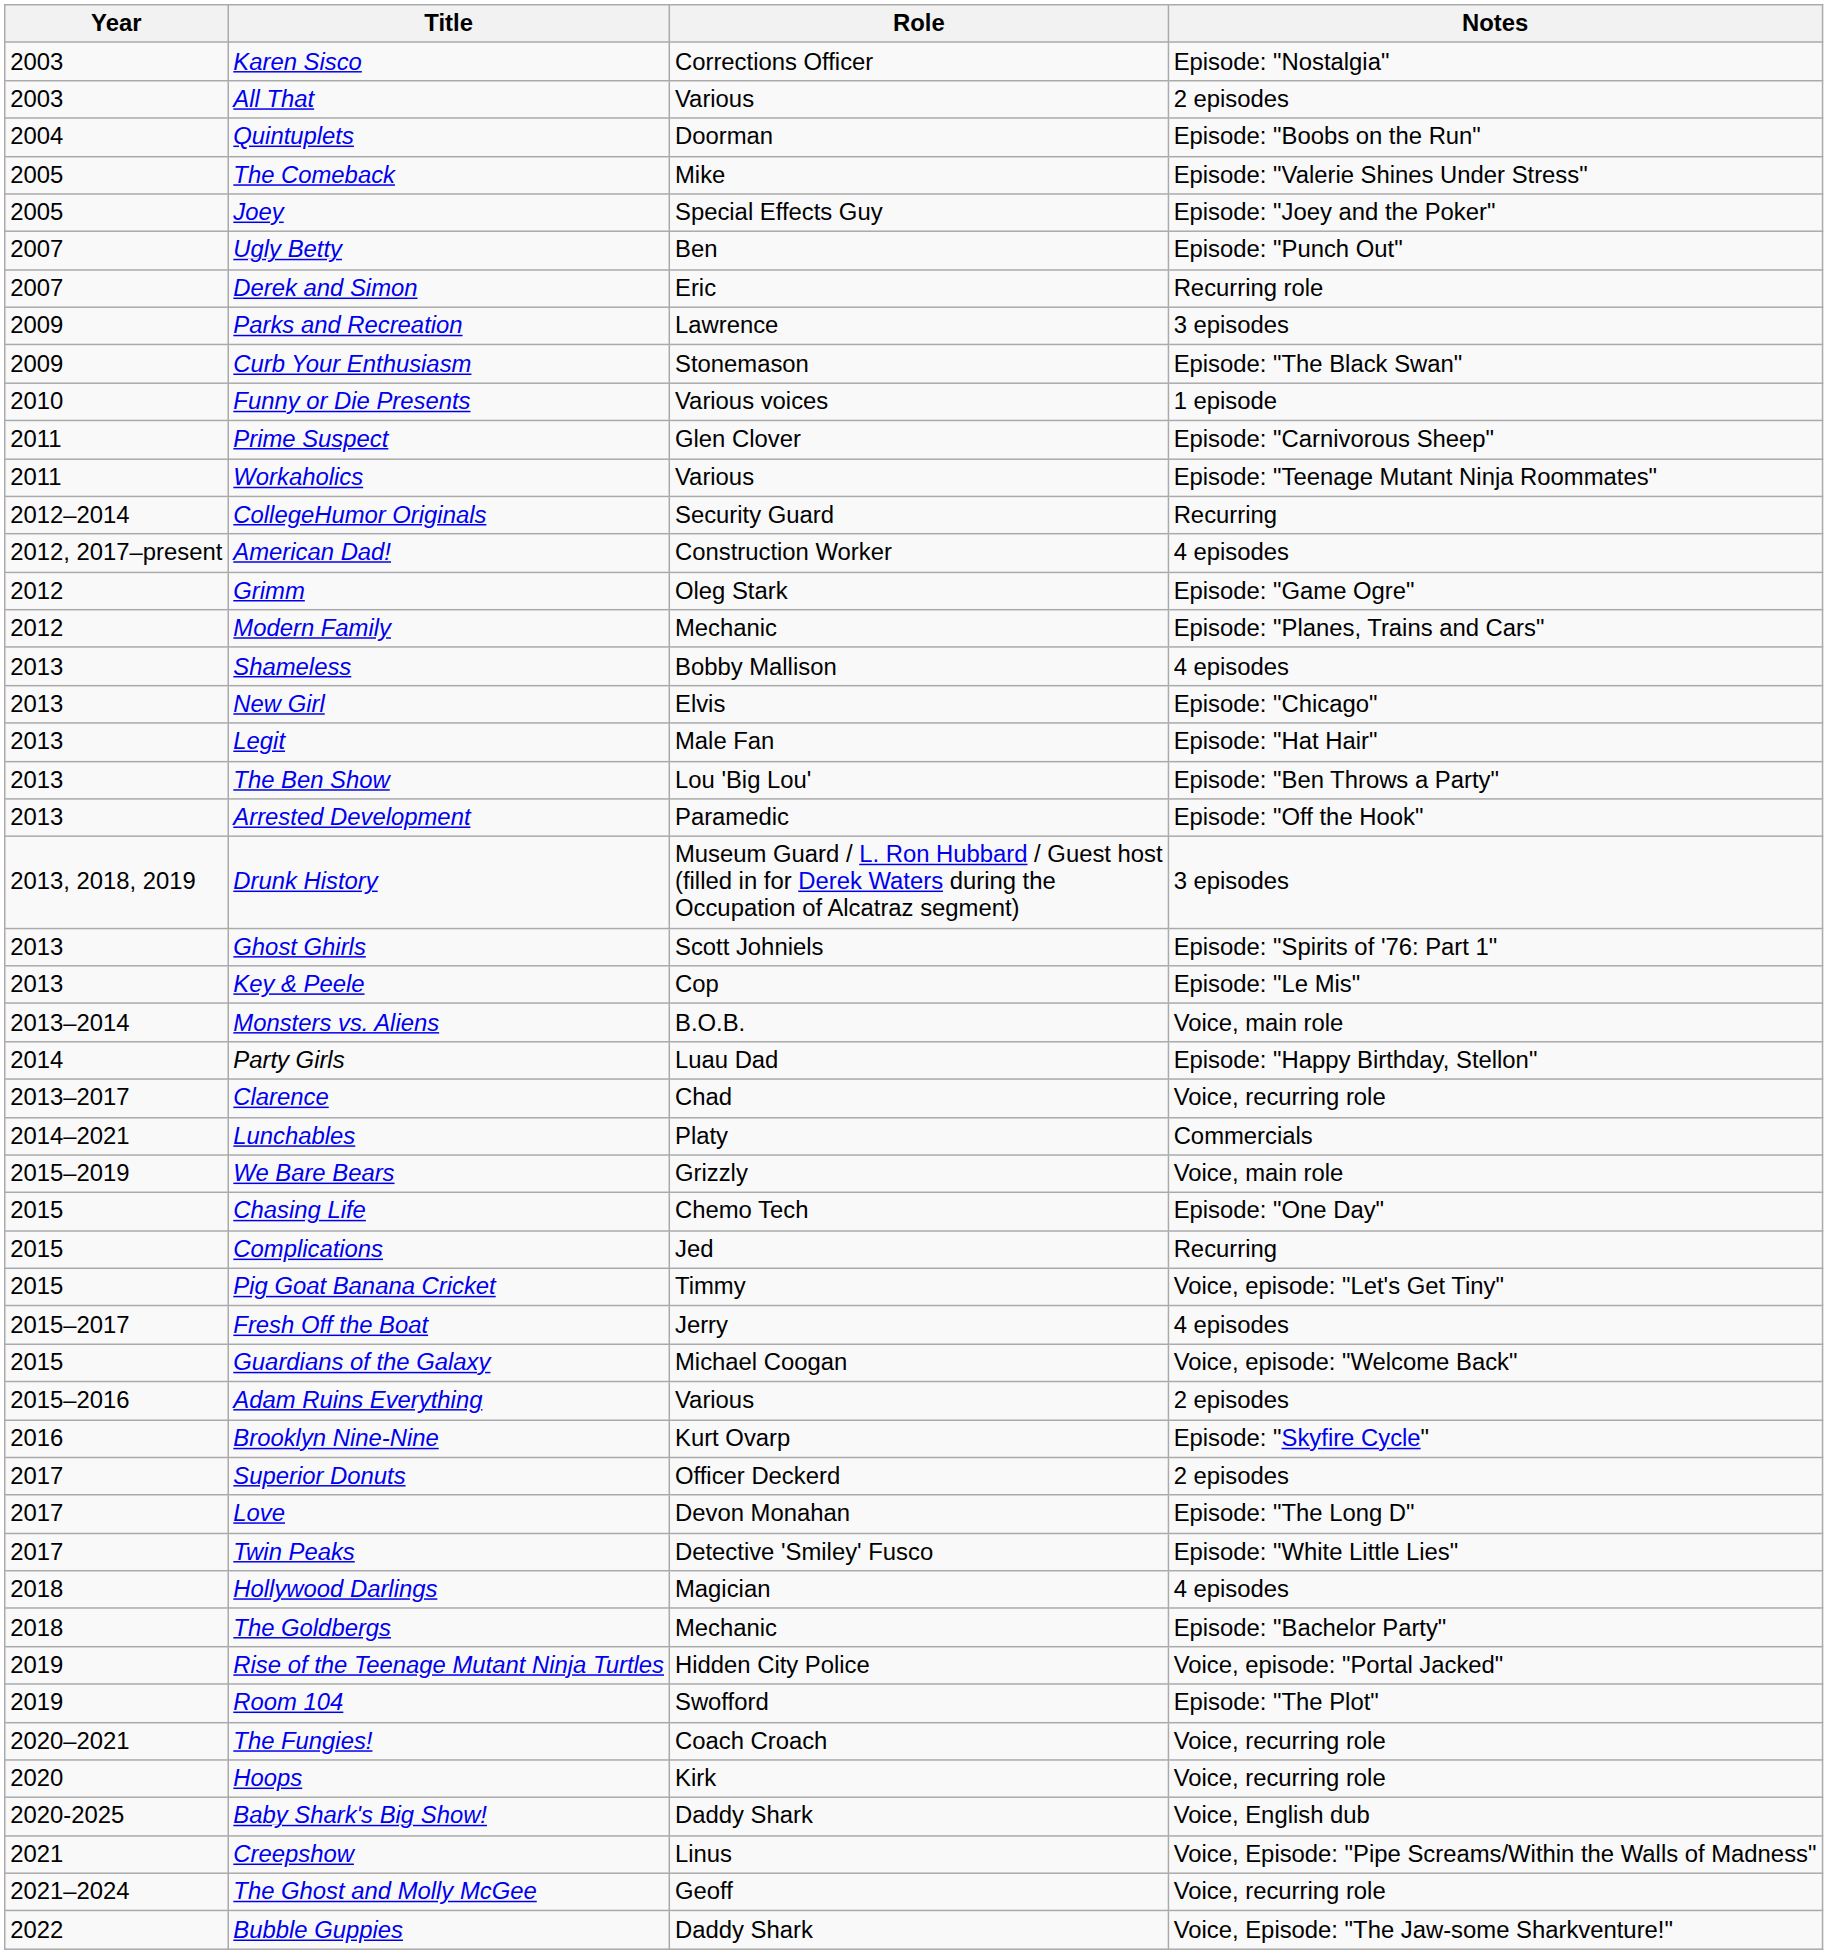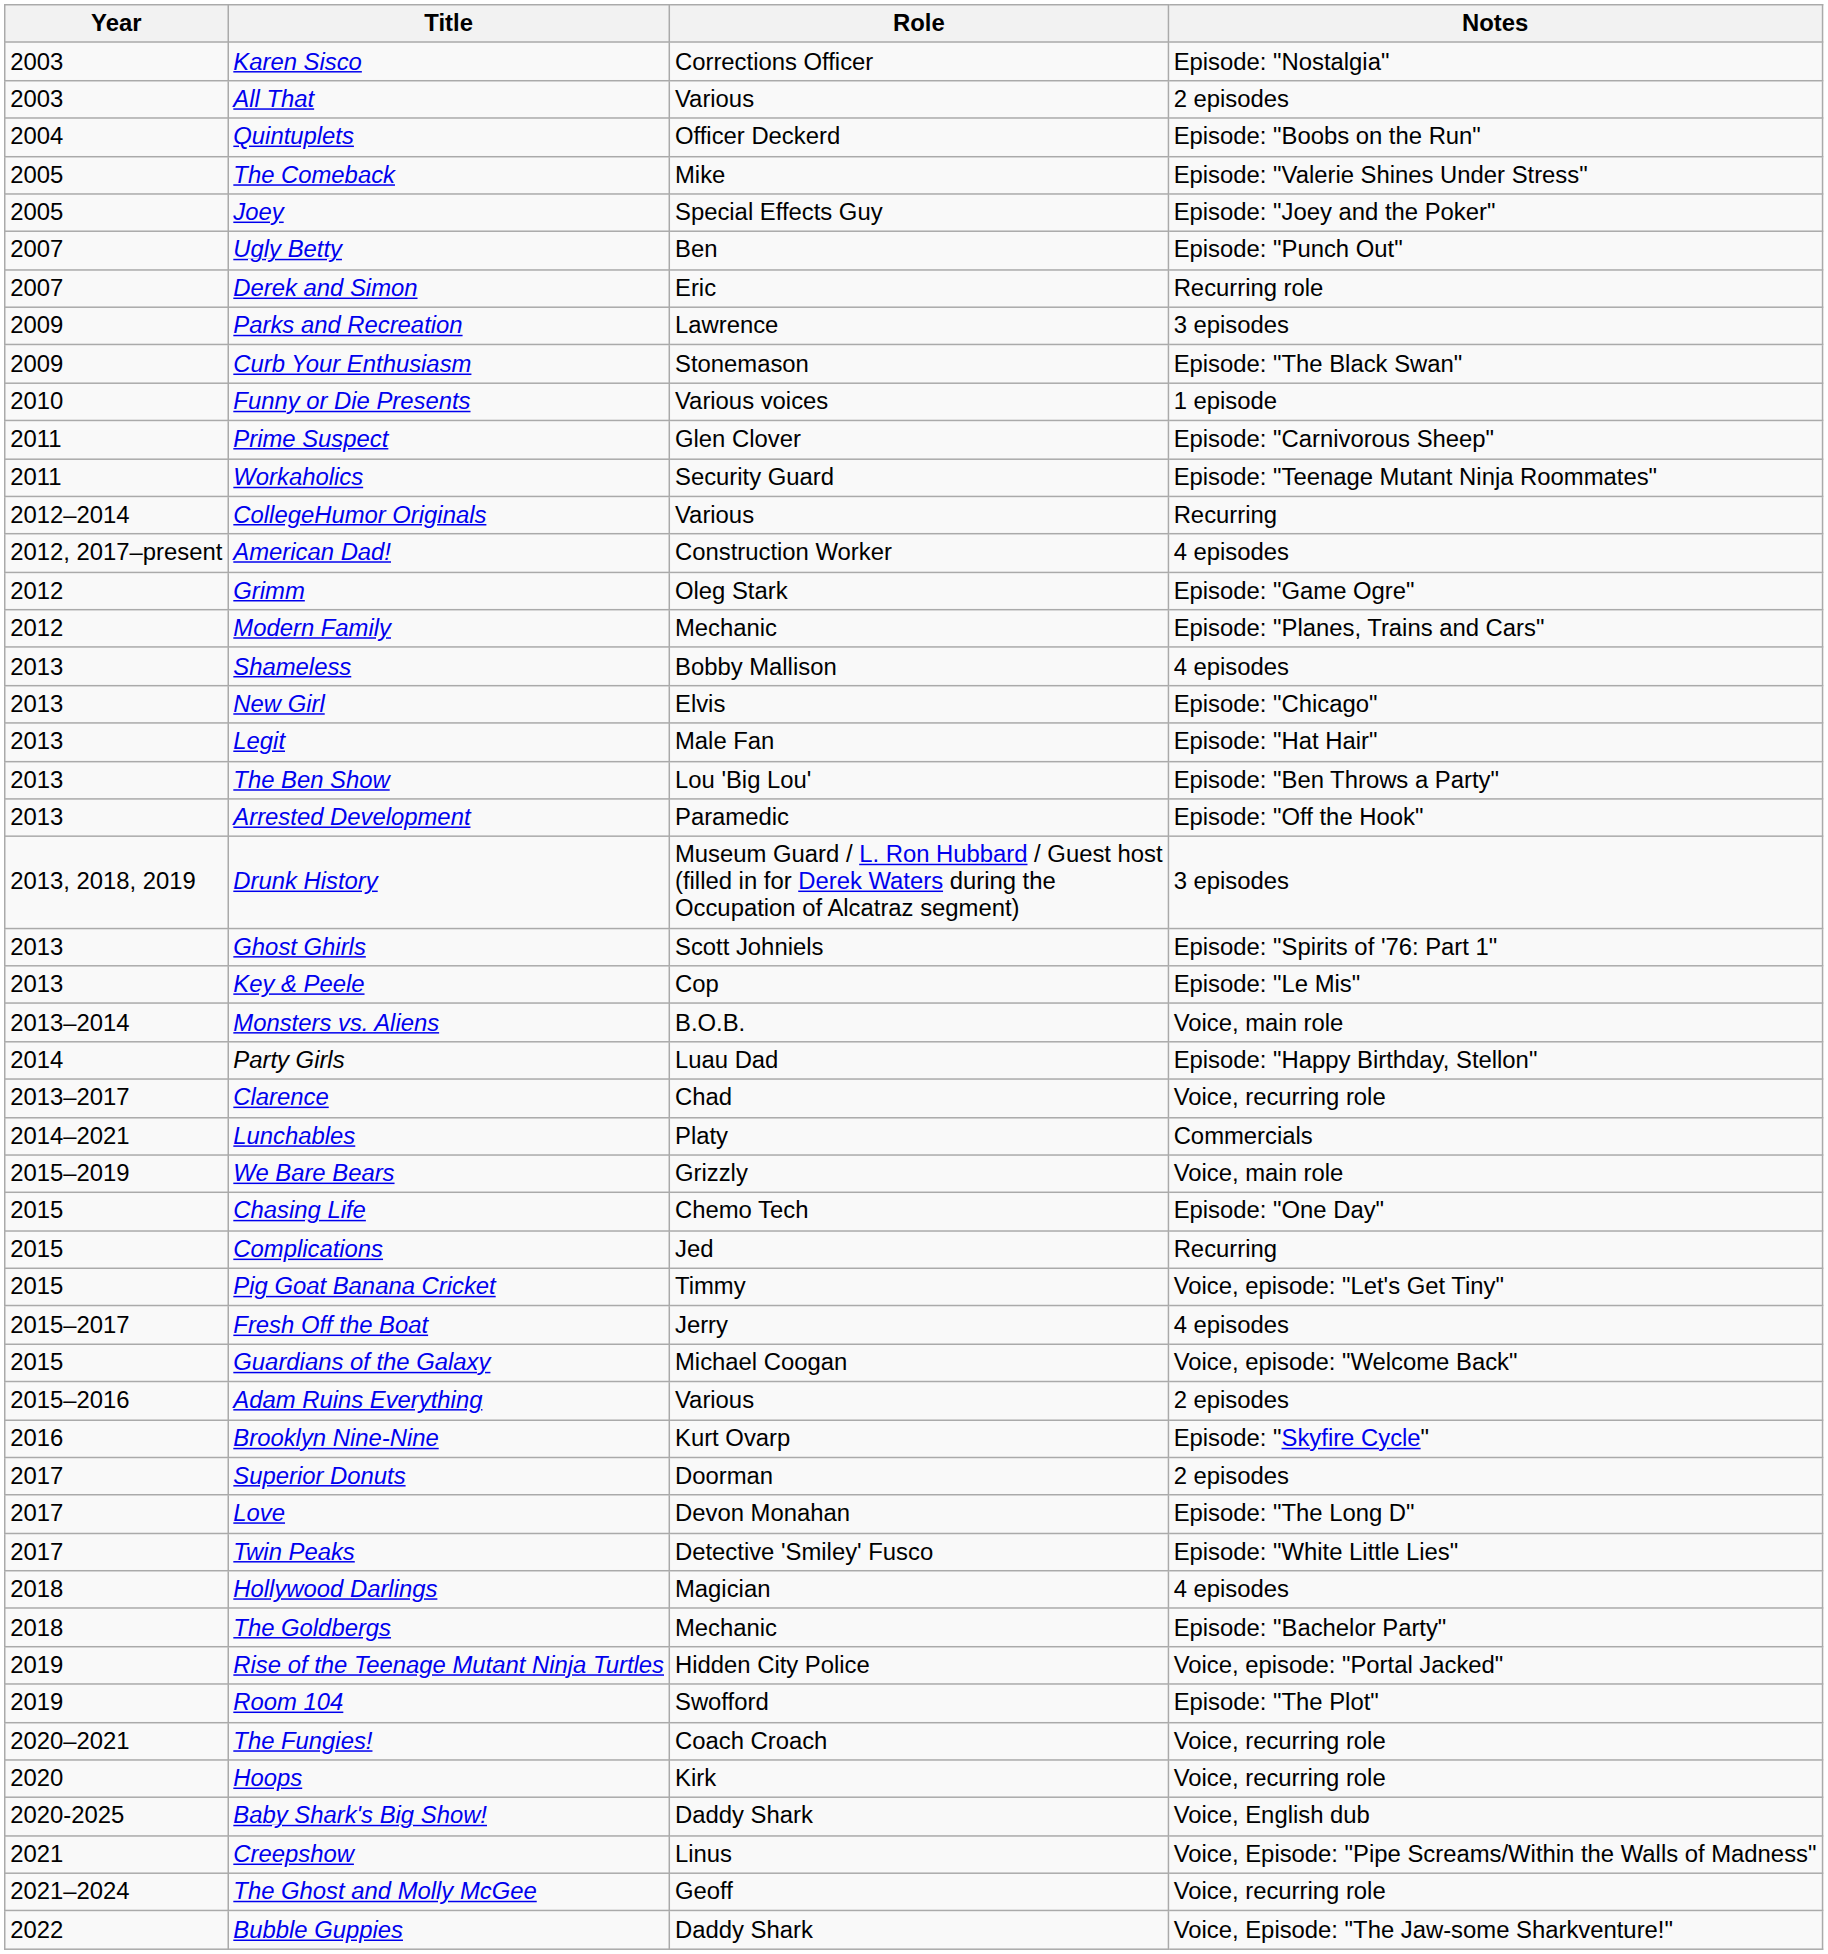Quintuplets | Role: Doorman -> Officer Deckerd
Workaholics | Role: Various -> Security Guard
CollegeHumor Originals | Role: Security Guard -> Various
Superior Donuts | Role: Officer Deckerd -> Doorman
